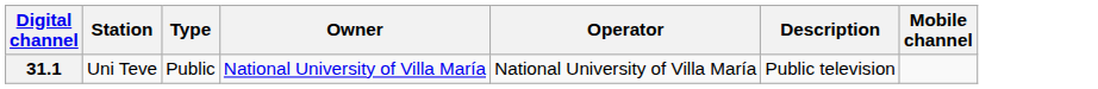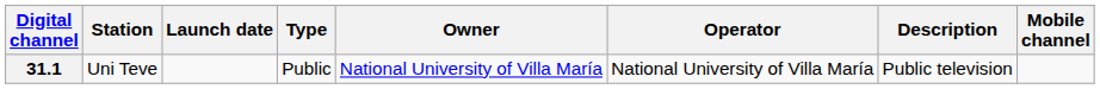+ column: Launch date
